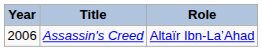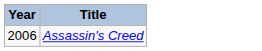- column: Role | Altaïr Ibn-LaʼAhad
